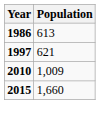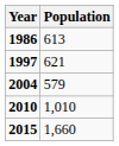+ row: 2004 | 579
2010 | Population: 1,009 -> 1,010
